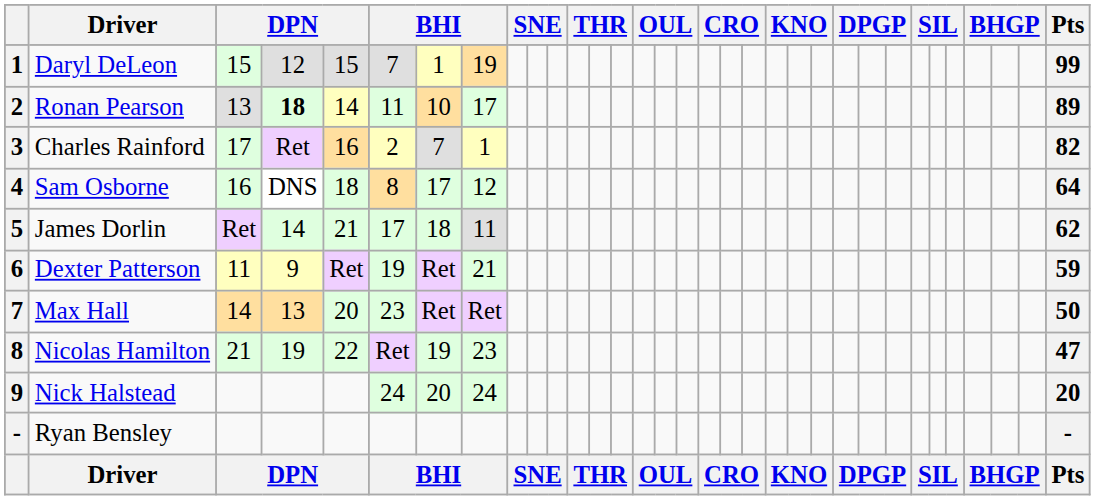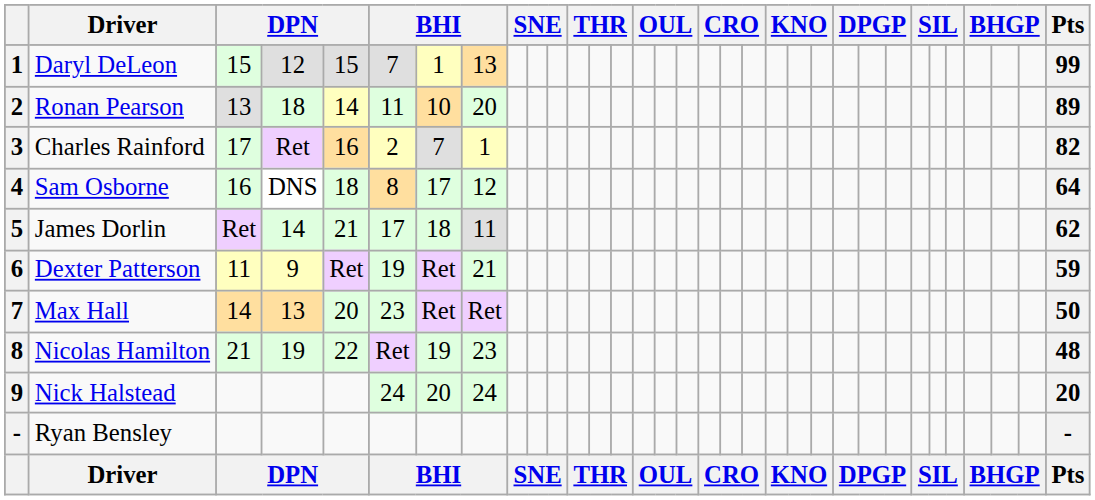Daryl DeLeon | column 8: 19 -> 13
Ronan Pearson | column 4: bold -> normal
Ronan Pearson | column 8: 17 -> 20
Nicolas Hamilton | Pts: 47 -> 48
